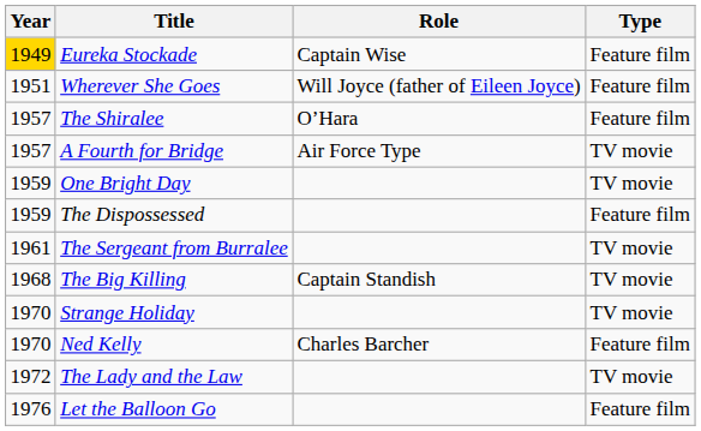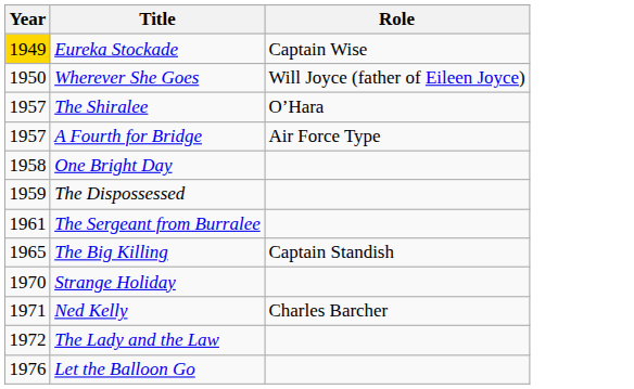- column: Type | Feature film | Feature film | Feature film | TV movie | TV movie | Feature film | TV movie | TV movie | TV movie | Feature film | TV movie | Feature film
Wherever She Goes | Year: 1951 -> 1950
One Bright Day | Year: 1959 -> 1958
The Big Killing | Year: 1968 -> 1965
Ned Kelly | Year: 1970 -> 1971
